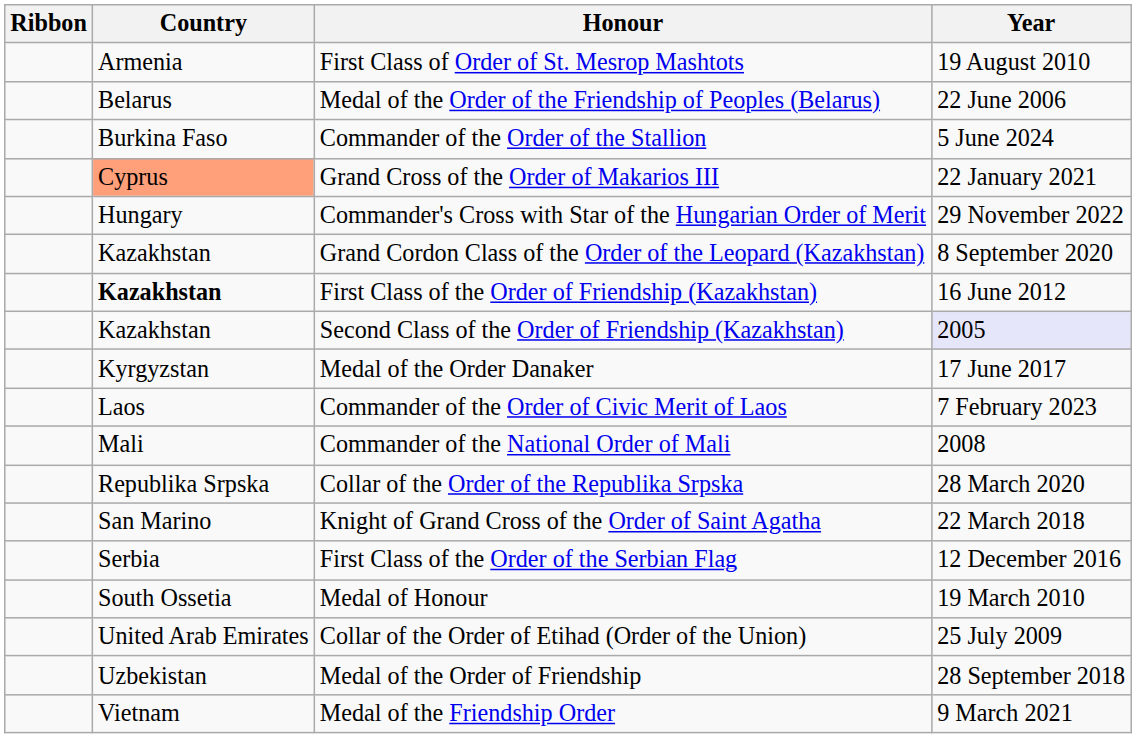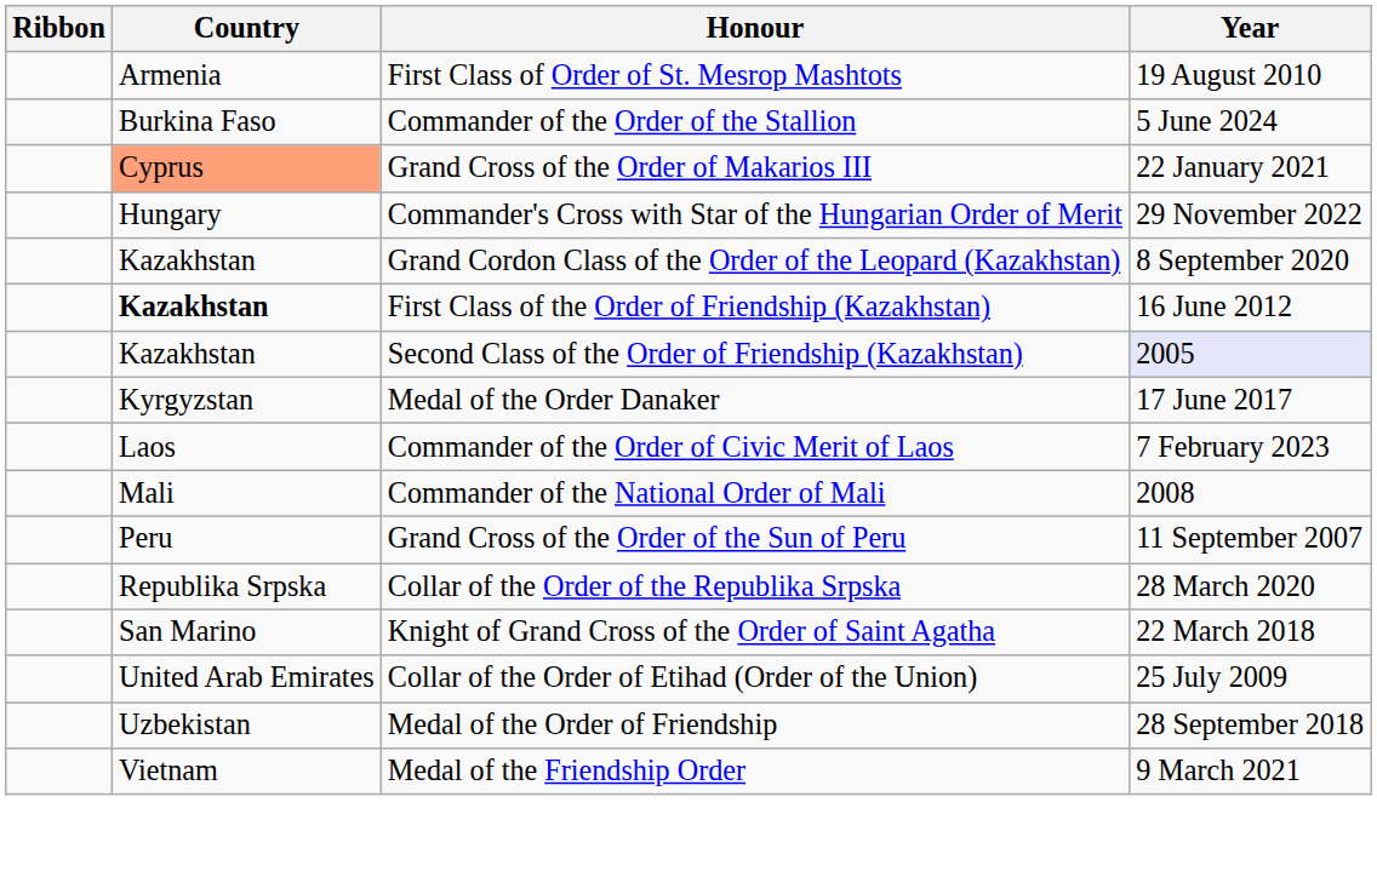- row: Belarus | Medal of the Order of the Friendship of Peoples (Belarus) | 22 June 2006
+ row: Peru | Grand Cross of the Order of the Sun of Peru | 11 September 2007
- row: Serbia | First Class of the Order of the Serbian Flag | 12 December 2016
- row: South Ossetia | Medal of Honour | 19 March 2010
